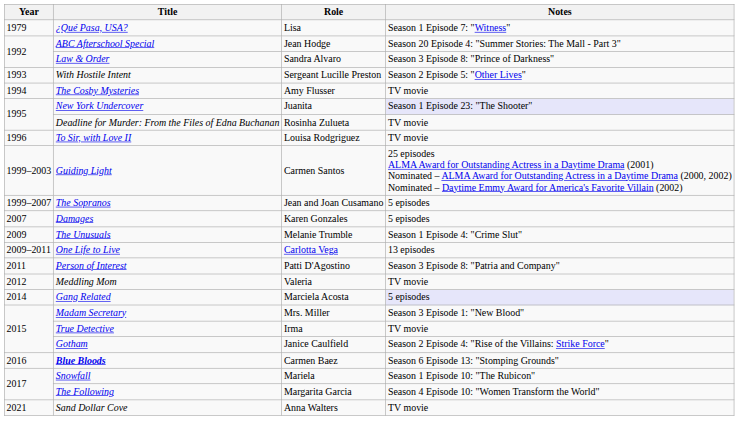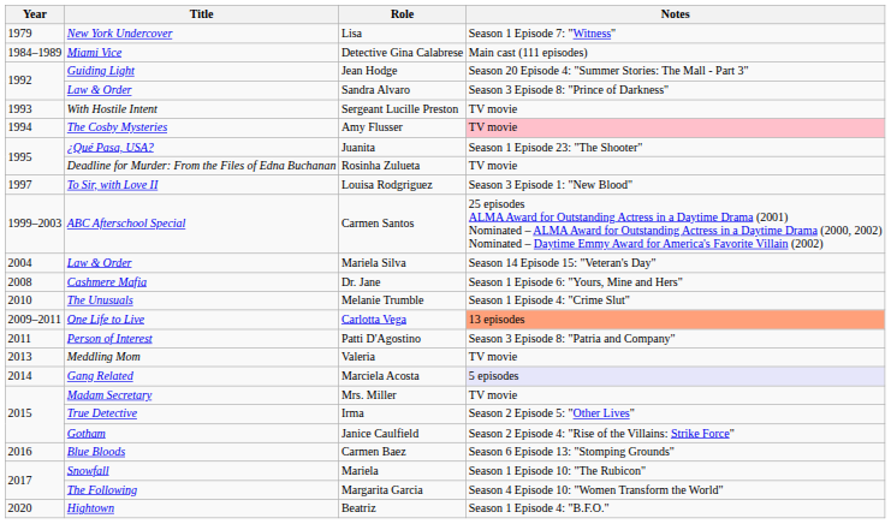Lisa | Title: ¿Qué Pasa, USA? -> New York Undercover
+ row: 1984–1989 | Miami Vice | Detective Gina Calabrese | Main cast (111 episodes)
Jean Hodge | Title: ABC Afterschool Special -> Guiding Light
Sergeant Lucille Preston | Notes: Season 2 Episode 5: "Other Lives" -> TV movie
Amy Flusser | Notes: no background -> pink background
Juanita | Title: New York Undercover -> ¿Qué Pasa, USA?
Juanita | Notes: lavender background -> no background
Louisa Rodgriguez | Year: 1996 -> 1997
Louisa Rodgriguez | Notes: TV movie -> Season 3 Episode 1: "New Blood"
Carmen Santos | Title: Guiding Light -> ABC Afterschool Special
- row: 1999–2007 | The Sopranos | Jean and Joan Cusamano | 5 episodes
+ row: 2004 | Law & Order | Mariela Silva | Season 14 Episode 15: "Veteran's Day"
- row: 2007 | Damages | Karen Gonzales | 5 episodes
+ row: 2008 | Cashmere Mafia | Dr. Jane | Season 1 Episode 6: "Yours, Mine and Hers"
Melanie Trumble | Year: 2009 -> 2010
Carlotta Vega | Notes: no background -> lightsalmon background
Valeria | Year: 2012 -> 2013
Mrs. Miller | Notes: Season 3 Episode 1: "New Blood" -> TV movie
Irma | Notes: TV movie -> Season 2 Episode 5: "Other Lives"
Carmen Baez | Title: bold -> normal
+ row: 2020 | Hightown | Beatriz | Season 1 Episode 4: "B.F.O."
- row: 2021 | Sand Dollar Cove | Anna Walters | TV movie
